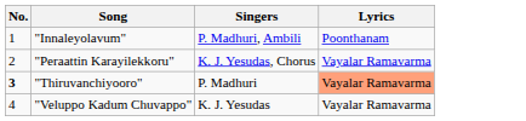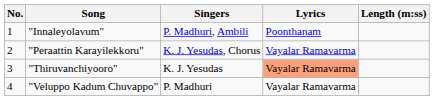+ column: Length (m:ss)
"Thiruvanchiyooro" | No.: bold -> normal
"Thiruvanchiyooro" | Singers: P. Madhuri -> K. J. Yesudas
"Veluppo Kadum Chuvappo" | Singers: K. J. Yesudas -> P. Madhuri
